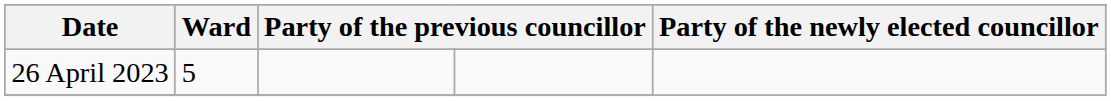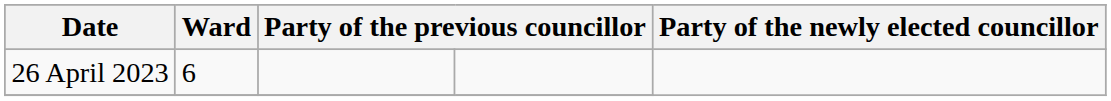26 April 2023 | Ward: 5 -> 6
